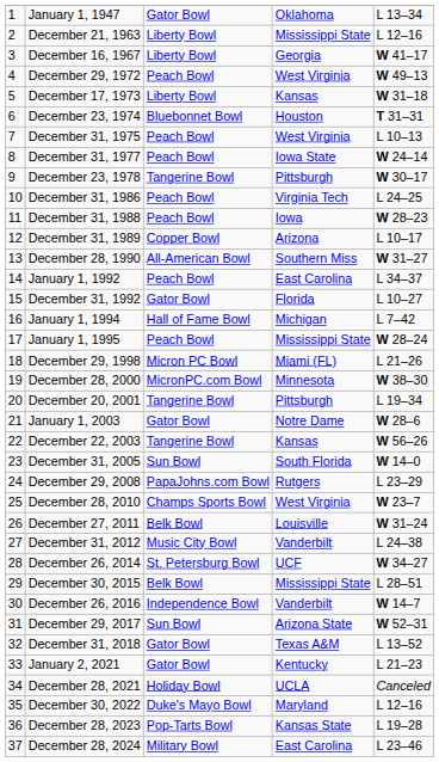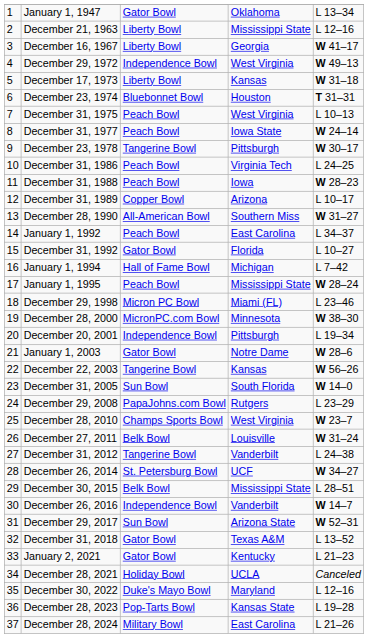December 29, 1972 | column 3: Peach Bowl -> Independence Bowl
December 29, 1998 | column 5: L 21–26 -> L 23–46
December 20, 2001 | column 3: Tangerine Bowl -> Independence Bowl
December 31, 2012 | column 3: Music City Bowl -> Tangerine Bowl
December 28, 2024 | column 5: L 23–46 -> L 21–26
